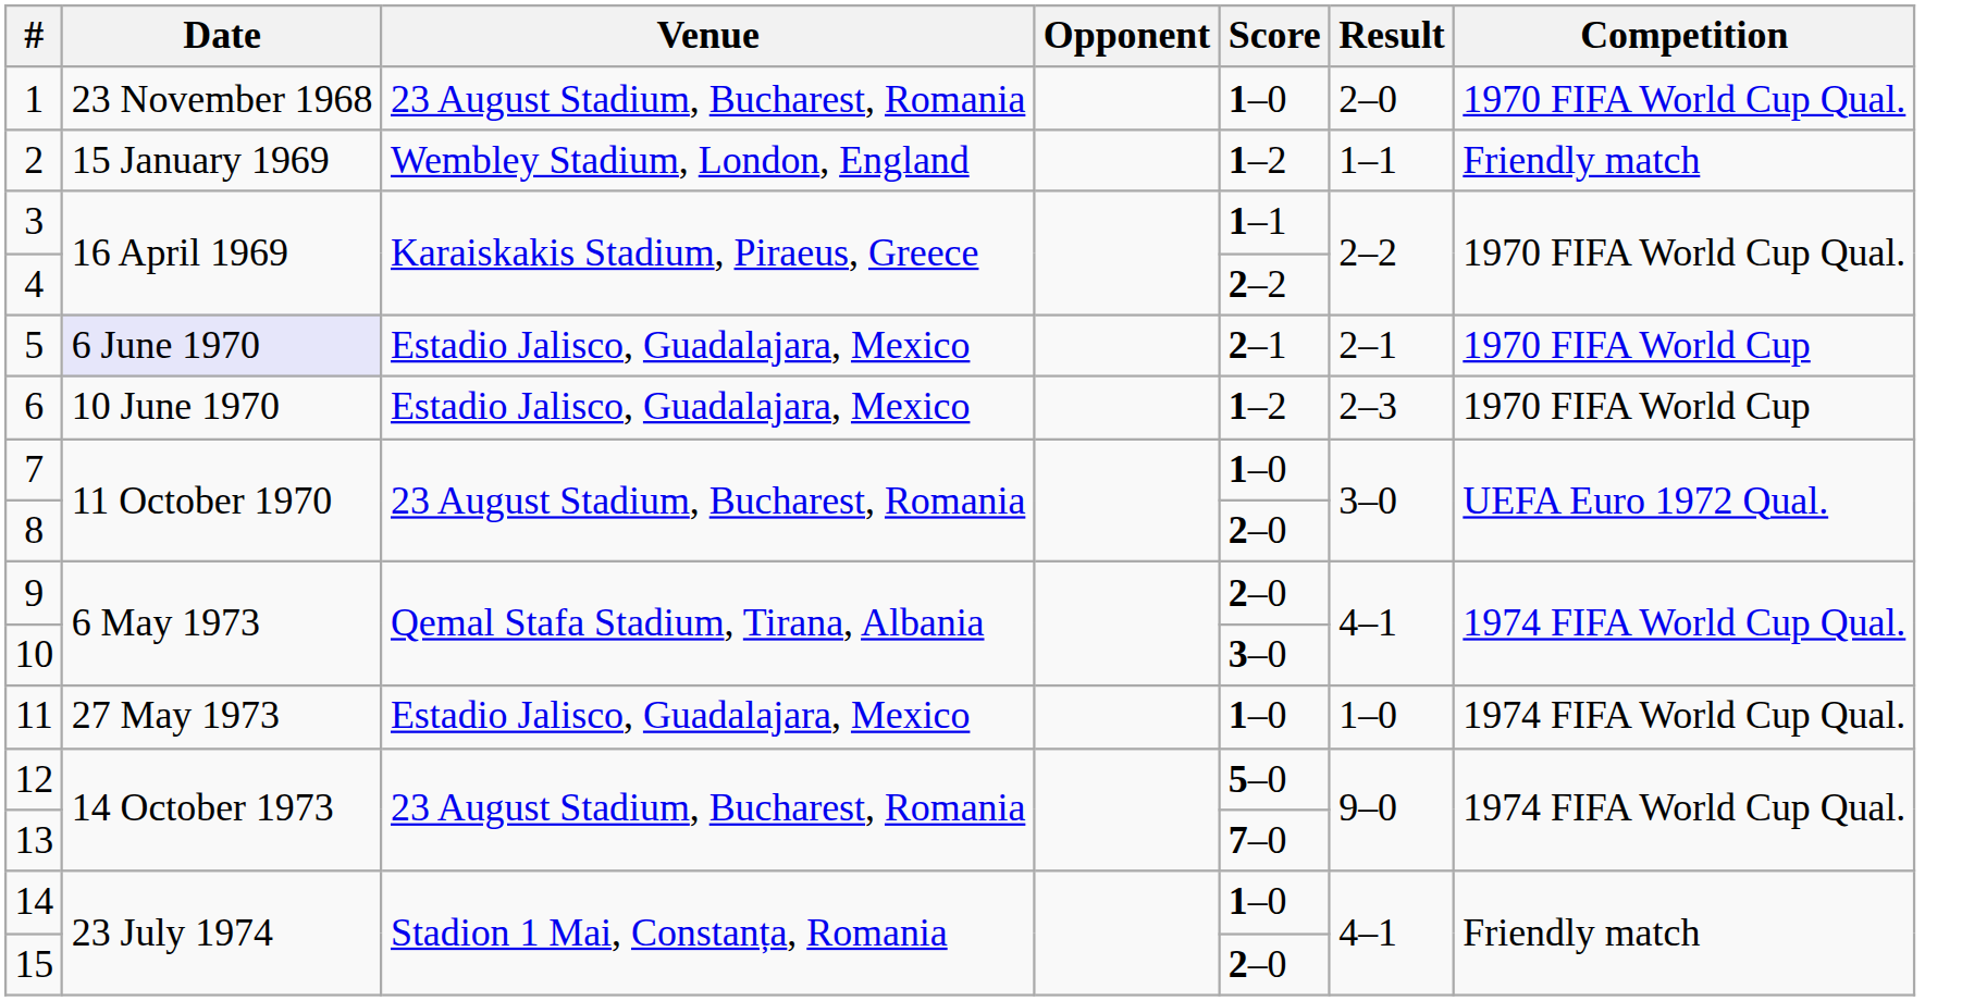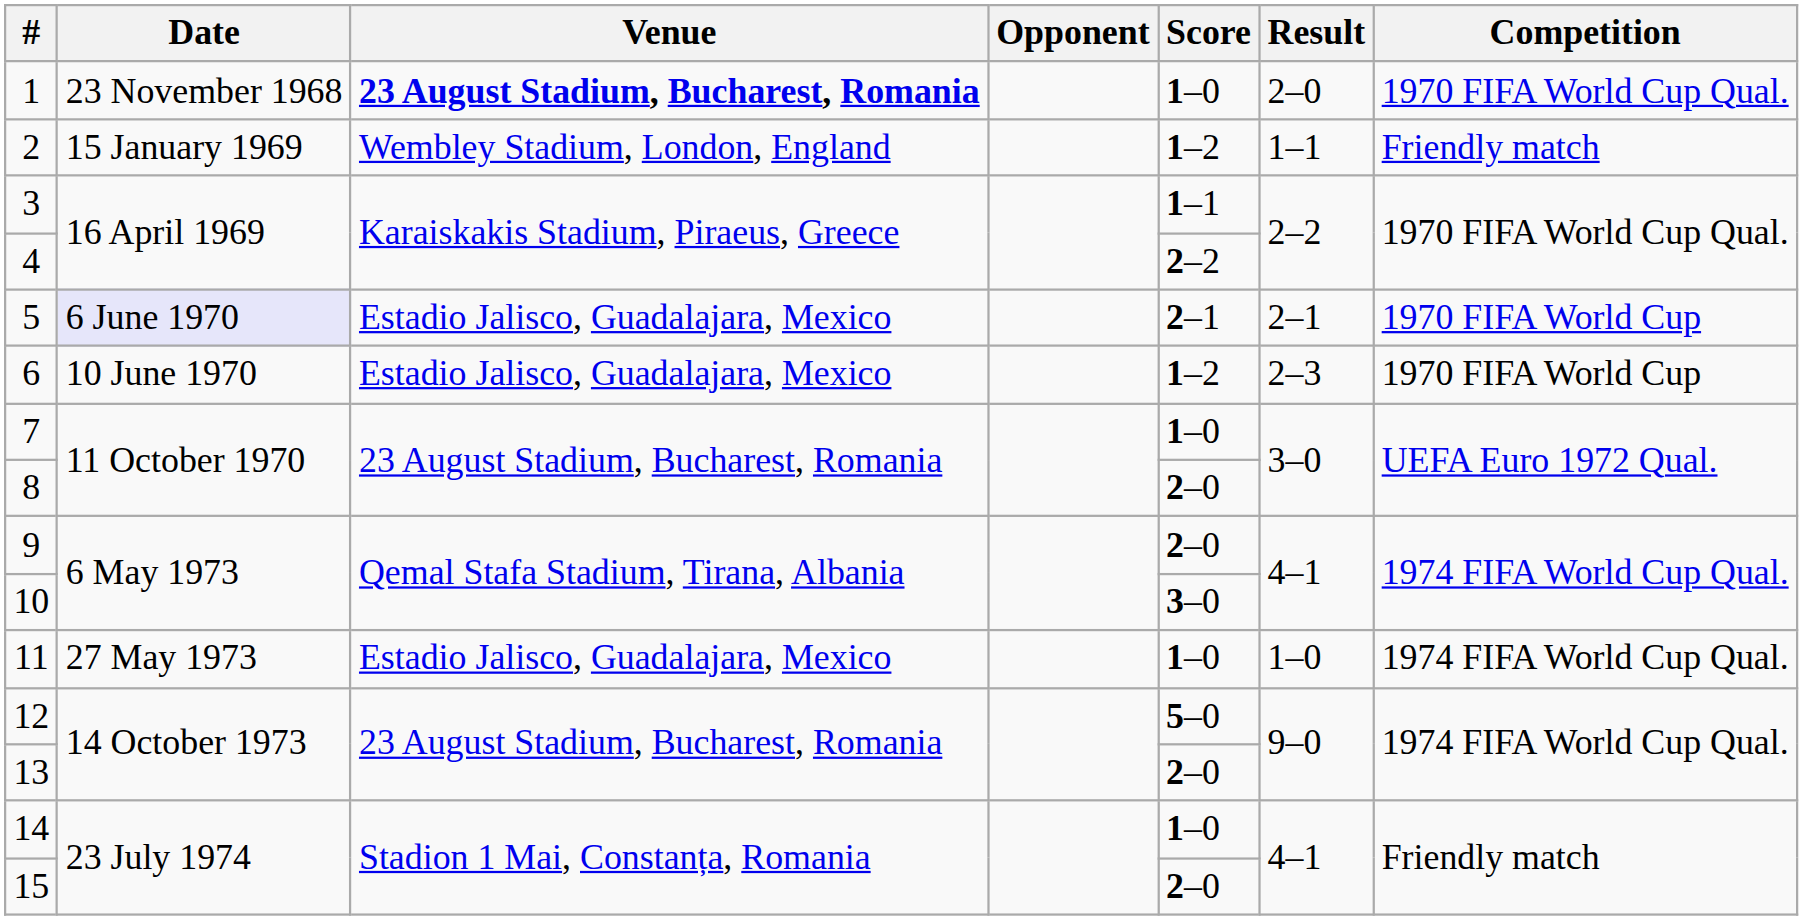1 | Venue: normal -> bold
13 | Score: 7–0 -> 2–0
